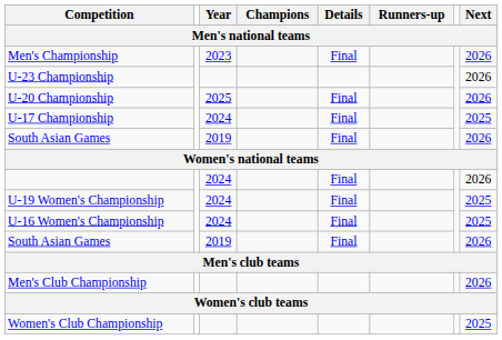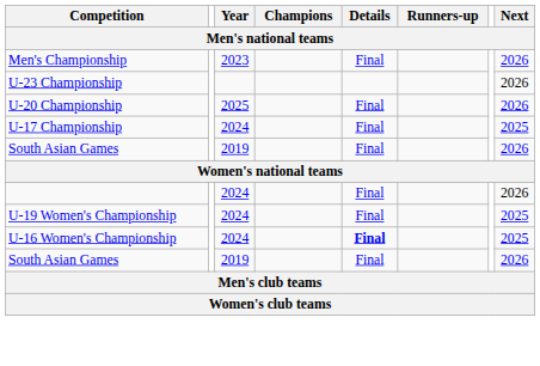U-16 Women's Championship | Details: normal -> bold
- row: Men's Club Championship | 2026
- row: Women's Club Championship | 2025
